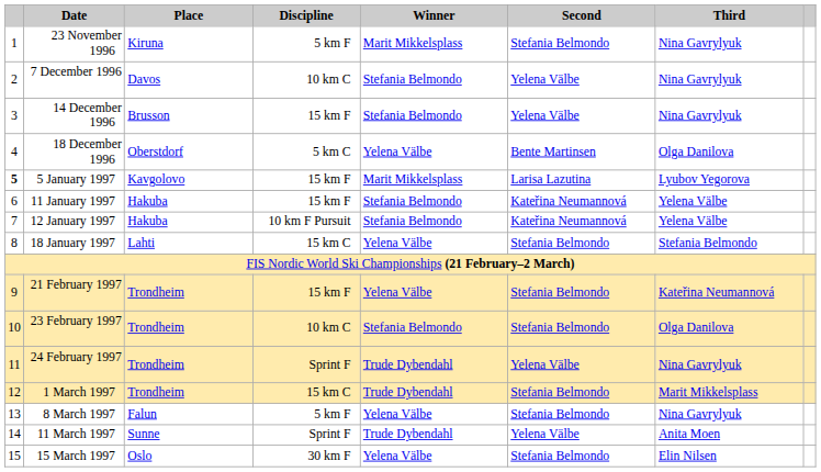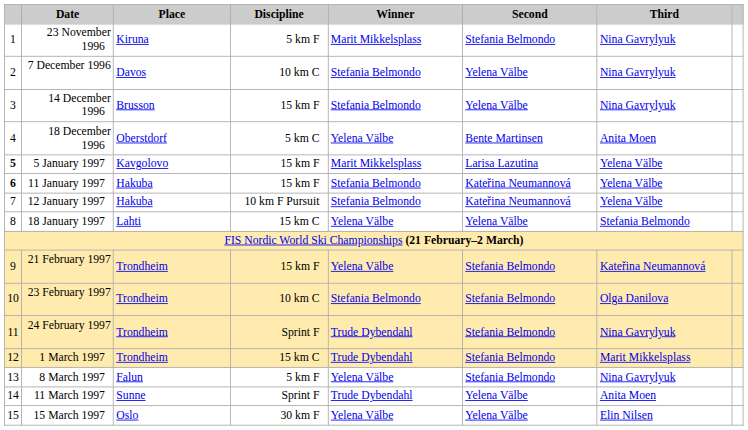18 December 1996 | Third: Olga Danilova -> Anita Moen
5 January 1997 | Third: Lyubov Yegorova -> Yelena Välbe
11 January 1997 | column 1: normal -> bold
18 January 1997 | Second: Stefania Belmondo -> Yelena Välbe
24 February 1997 | Second: Yelena Välbe -> Stefania Belmondo
15 March 1997 | Second: Stefania Belmondo -> Yelena Välbe
